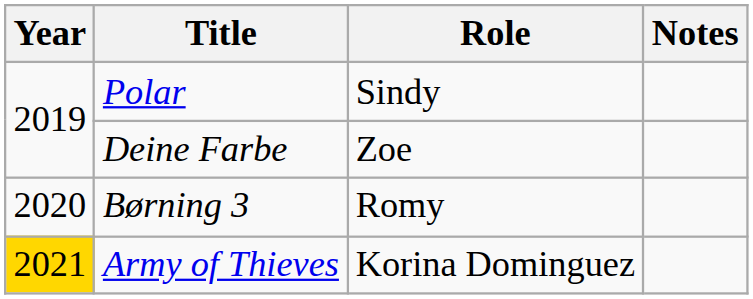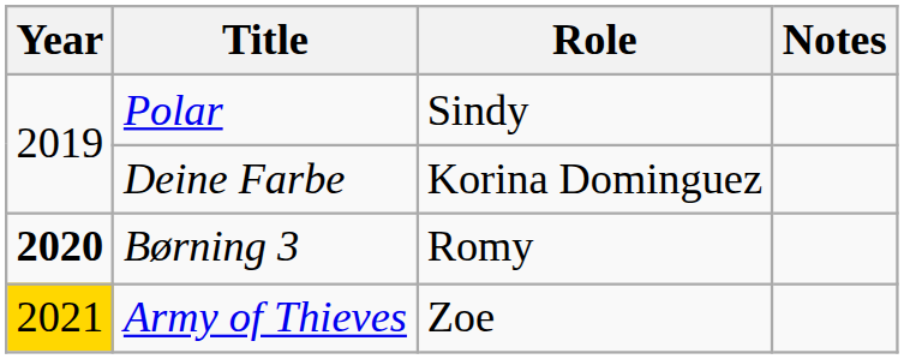Deine Farbe | Role: Zoe -> Korina Dominguez
Børning 3 | Year: normal -> bold
Army of Thieves | Role: Korina Dominguez -> Zoe
